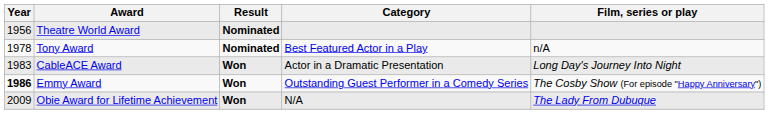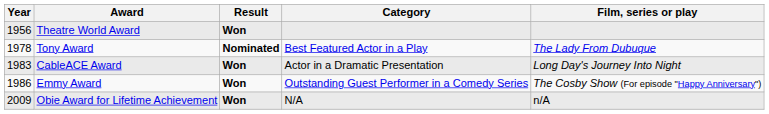Theatre World Award | Result: Nominated -> Won
Tony Award | Film, series or play: n/A -> The Lady From Dubuque
Emmy Award | Year: bold -> normal
Obie Award for Lifetime Achievement | Film, series or play: The Lady From Dubuque -> n/A
